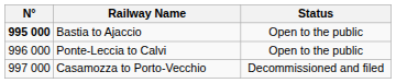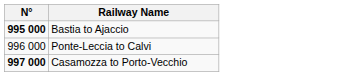- column: Status | Open to the public | Open to the public | Decommissioned and filed
Casamozza to Porto-Vecchio | N°: normal -> bold
